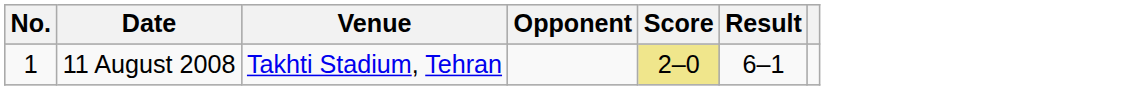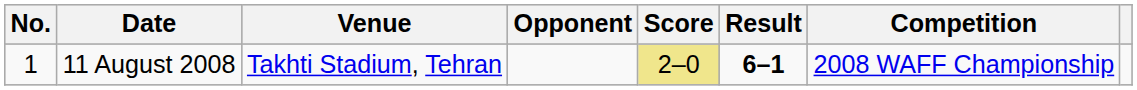+ column: Competition | 2008 WAFF Championship
11 August 2008 | Result: normal -> bold
